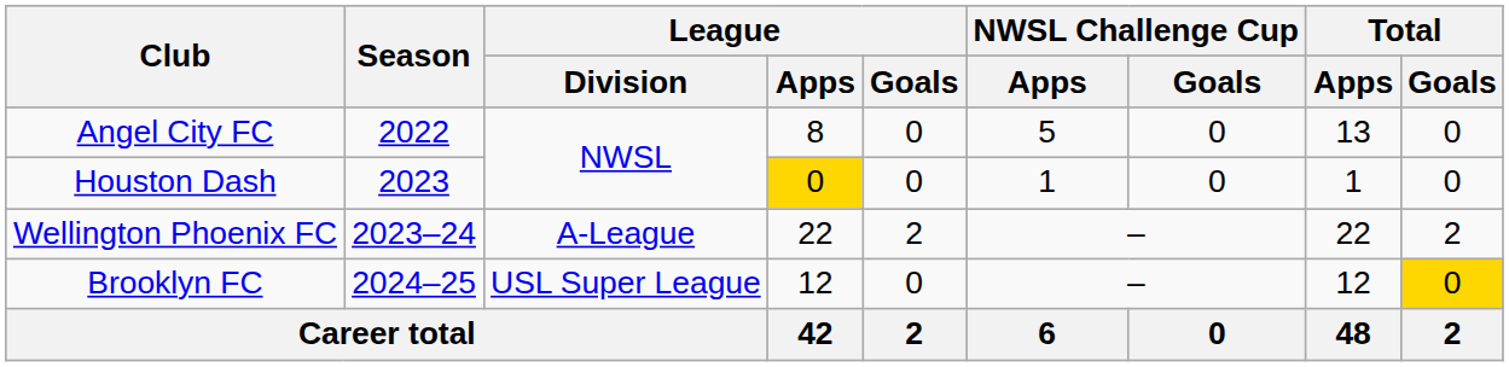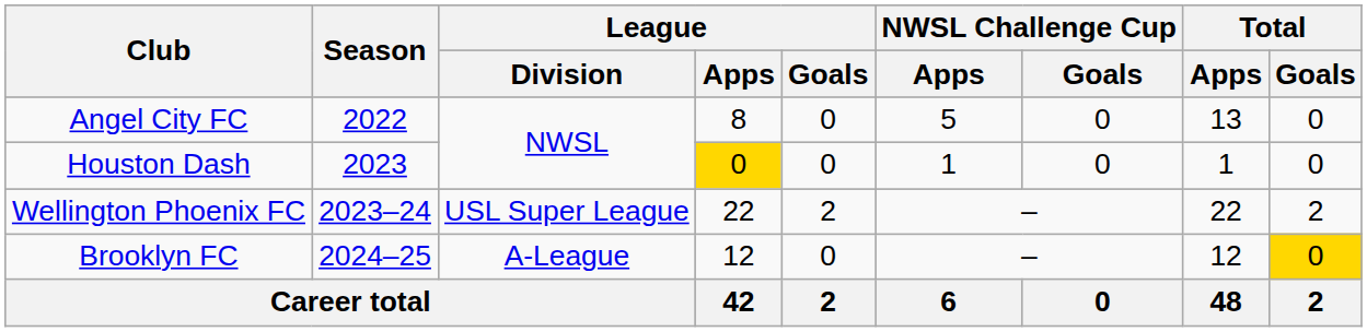Wellington Phoenix FC | League / Division: A-League -> USL Super League
Brooklyn FC | League / Division: USL Super League -> A-League
